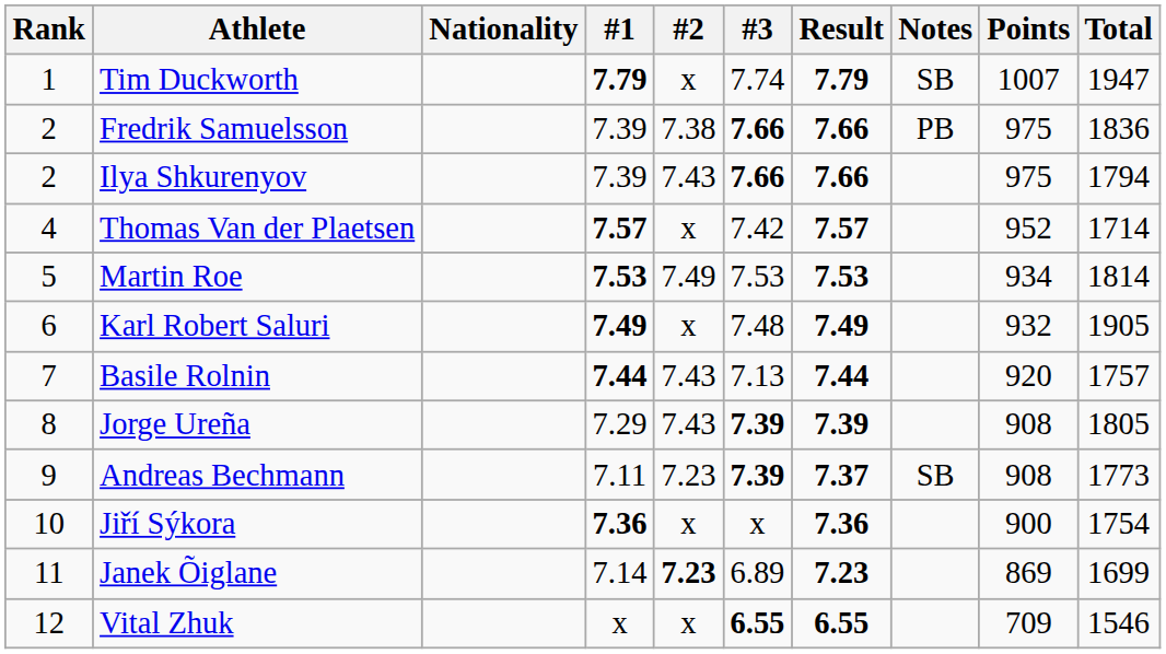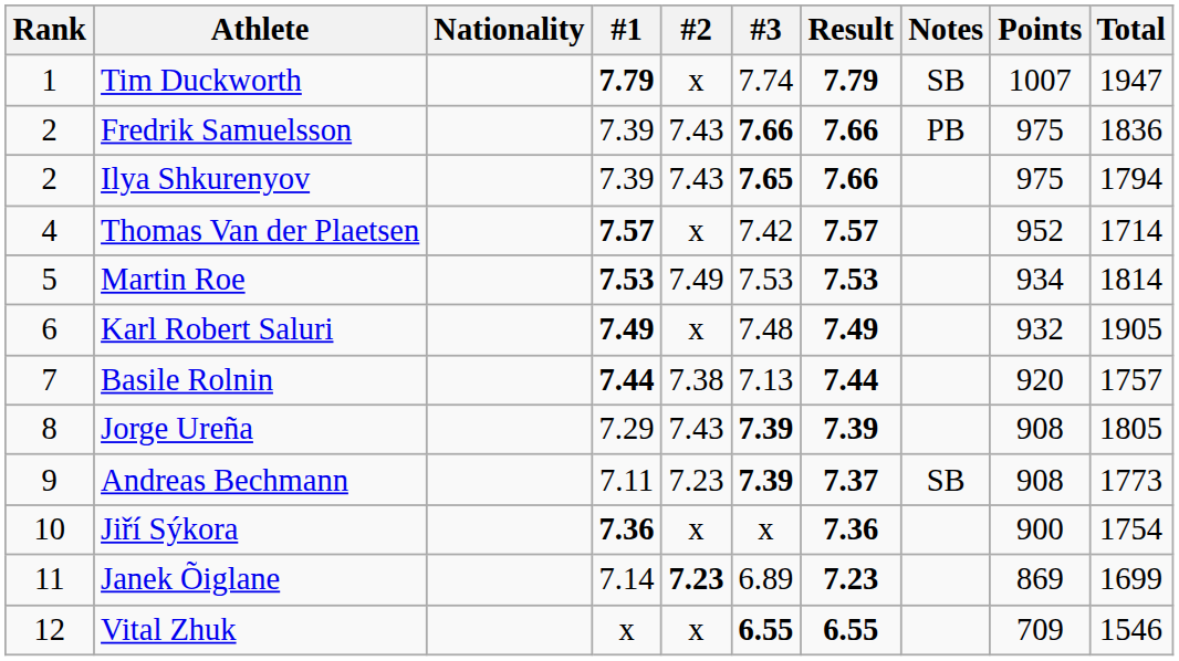Fredrik Samuelsson | #2: 7.38 -> 7.43
Ilya Shkurenyov | #3: 7.66 -> 7.65
Basile Rolnin | #2: 7.43 -> 7.38
